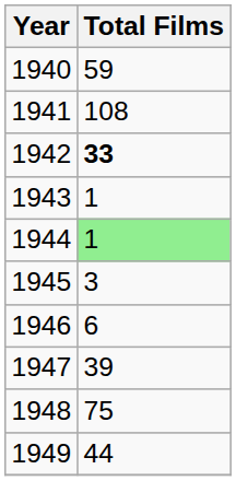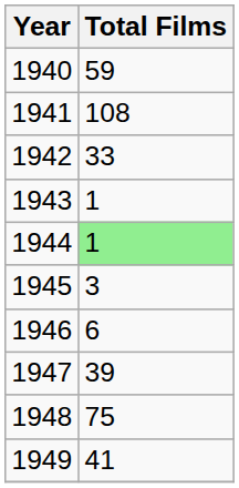1942 | Total Films: bold -> normal
1949 | Total Films: 44 -> 41
